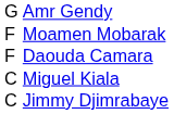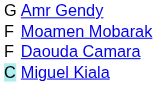Miguel Kiala | column 1: no background -> paleturquoise background
- row: C | Jimmy Djimrabaye
